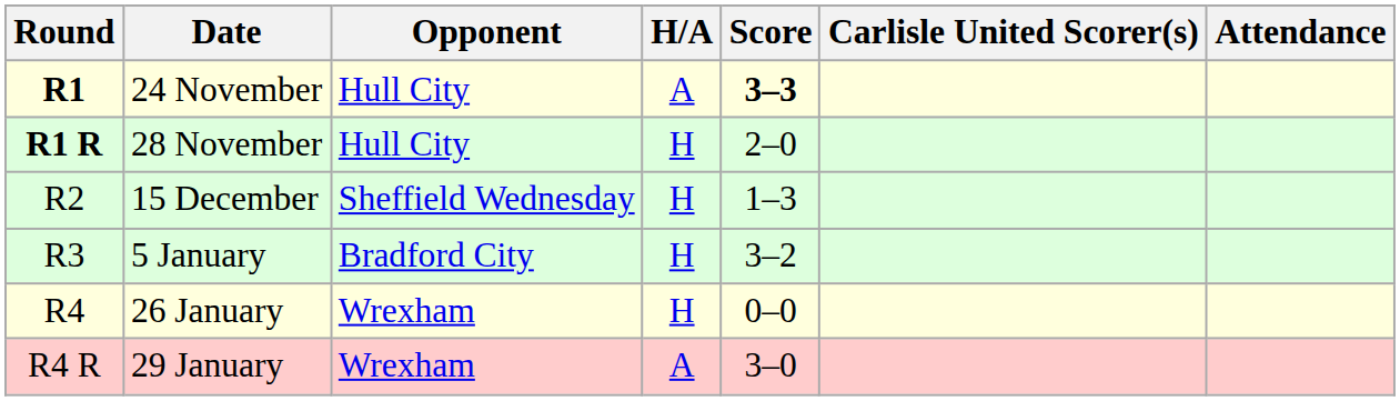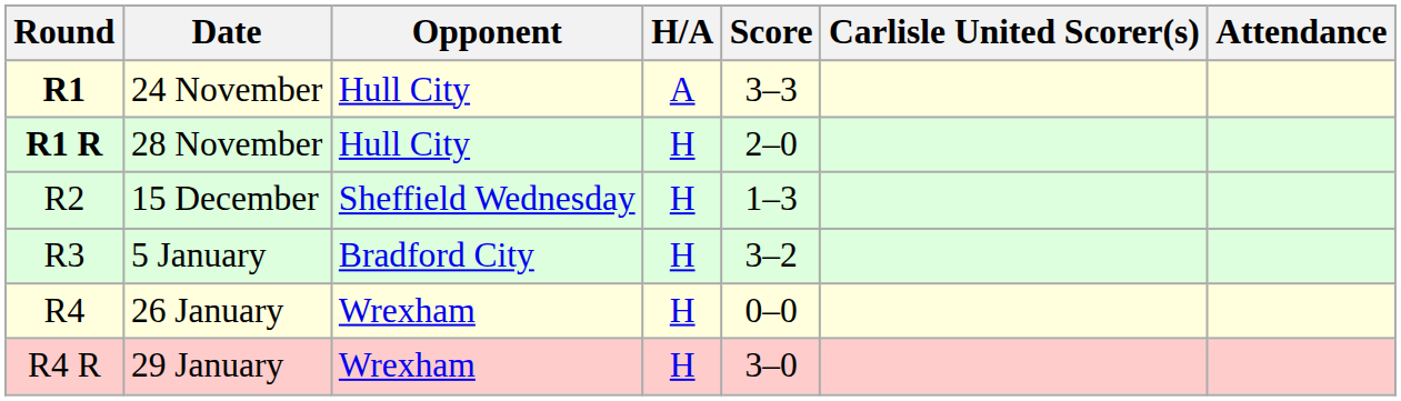24 November | Score: bold -> normal
29 January | H/A: A -> H
